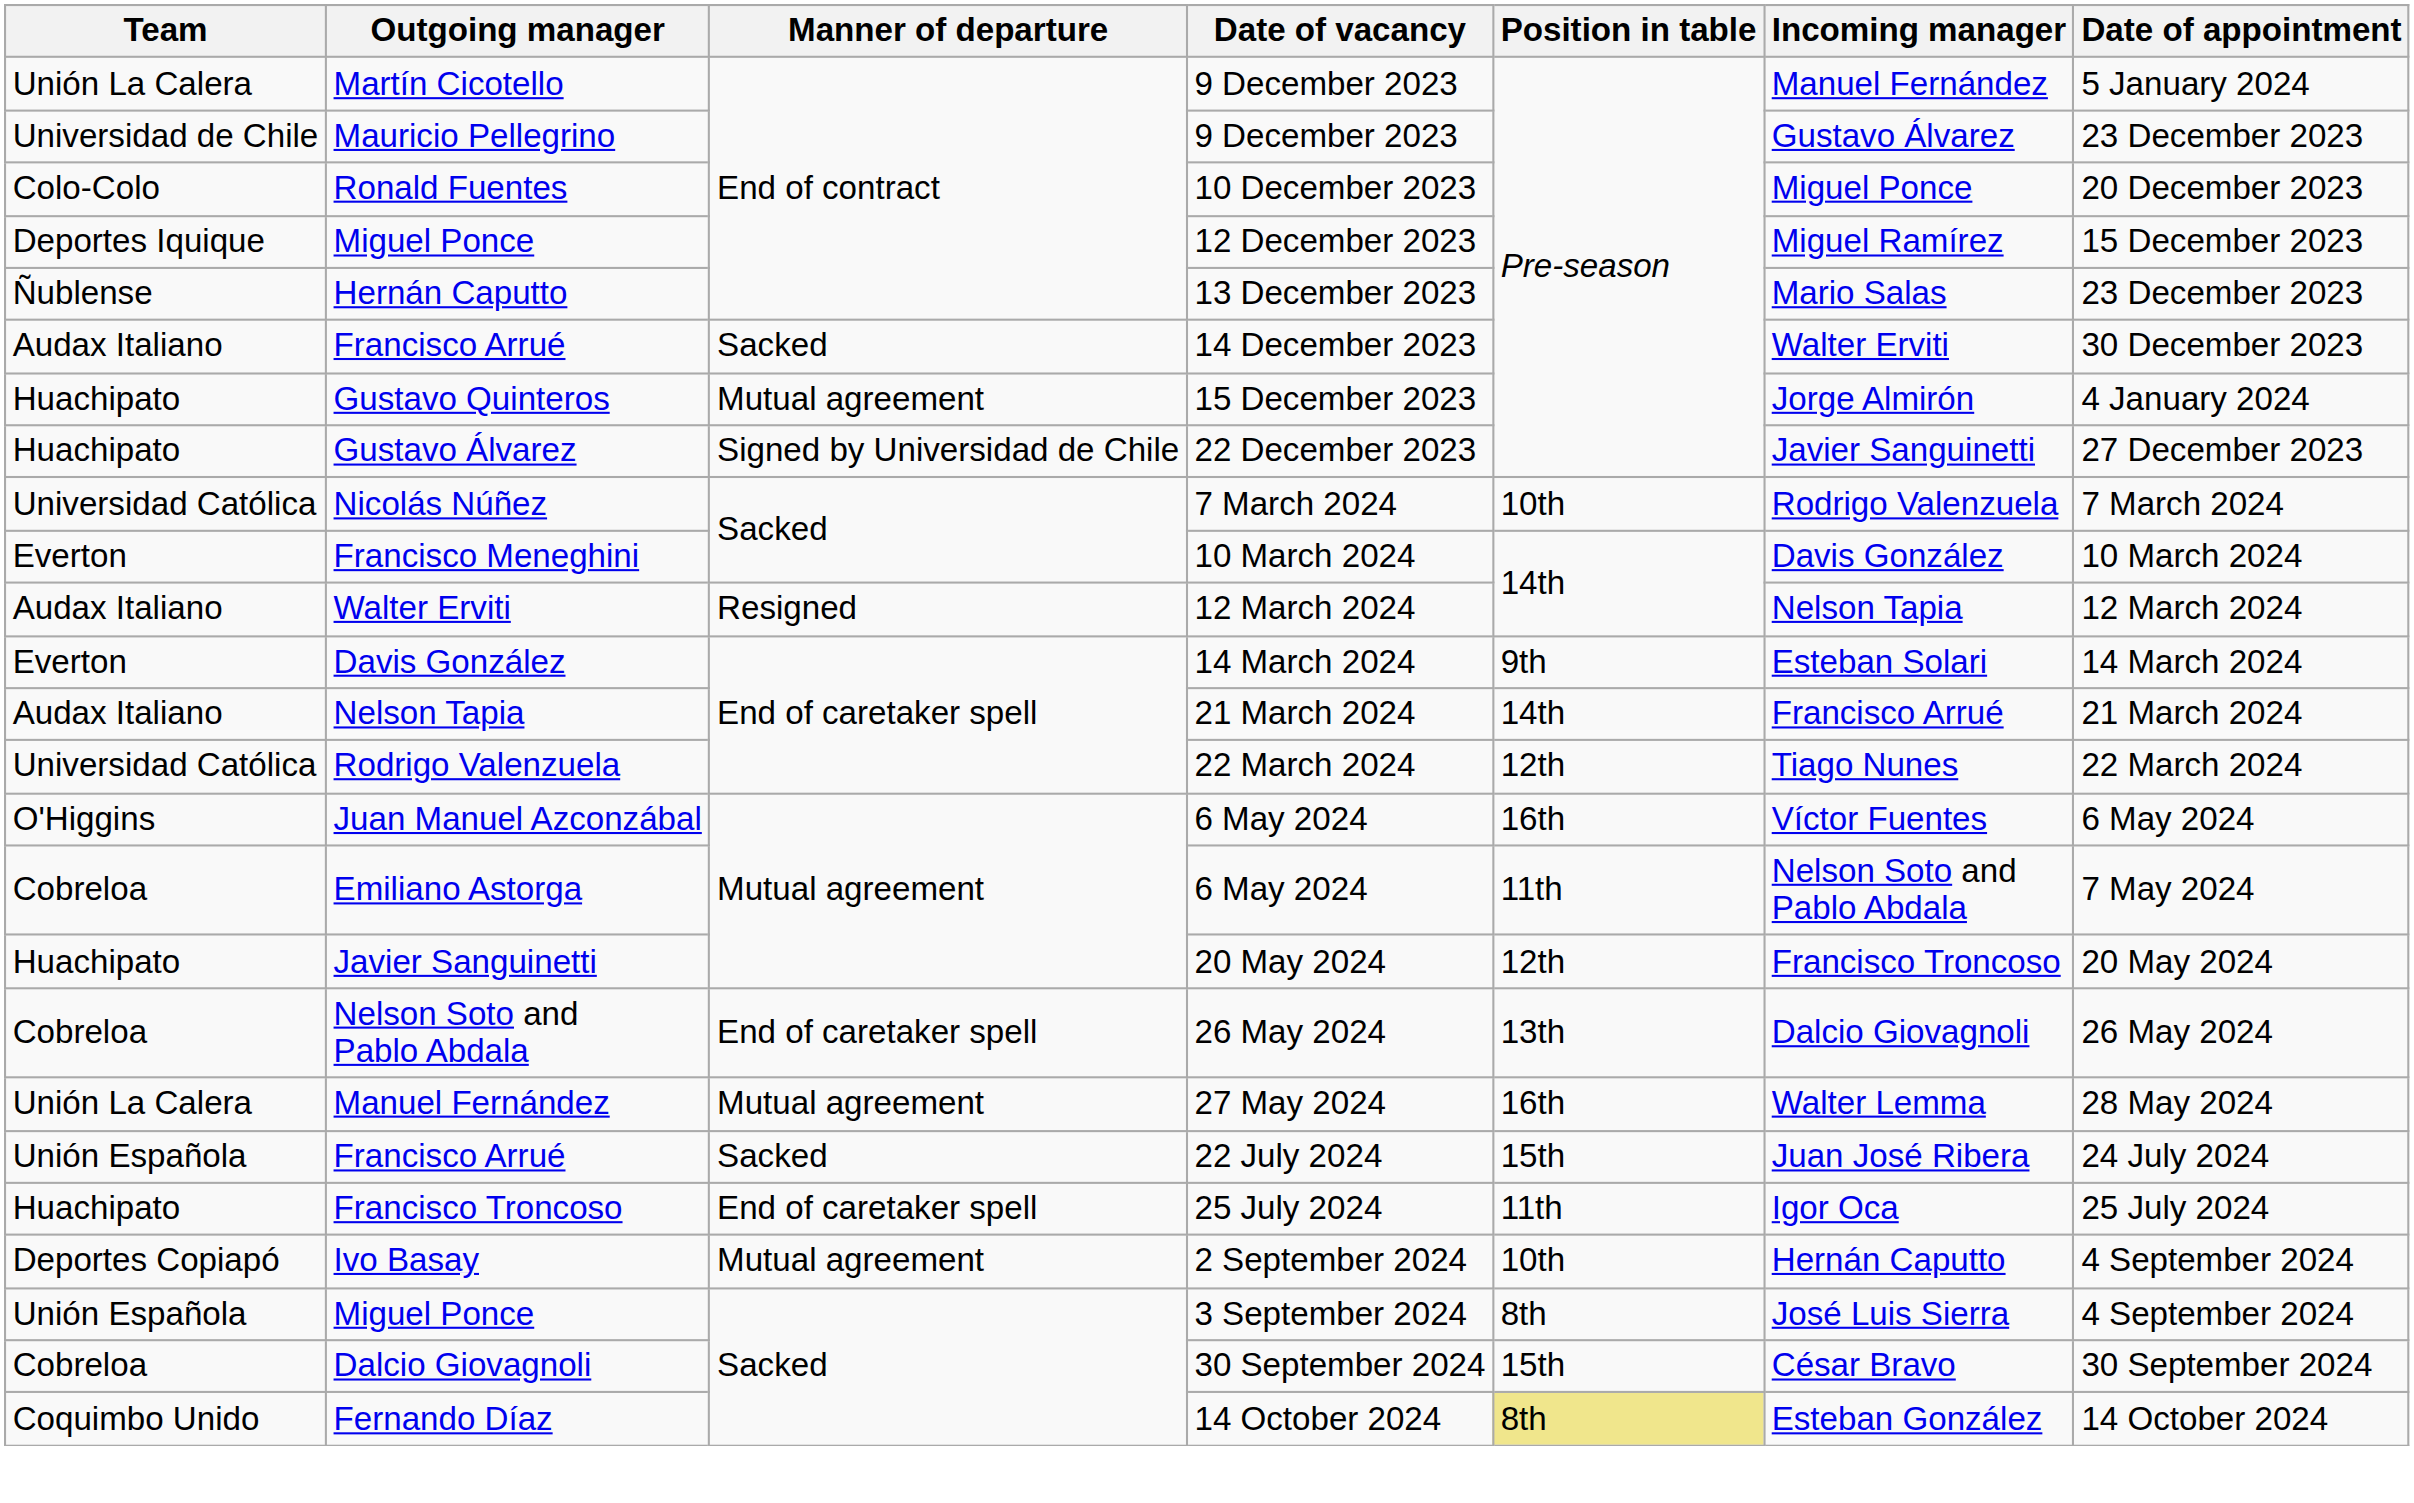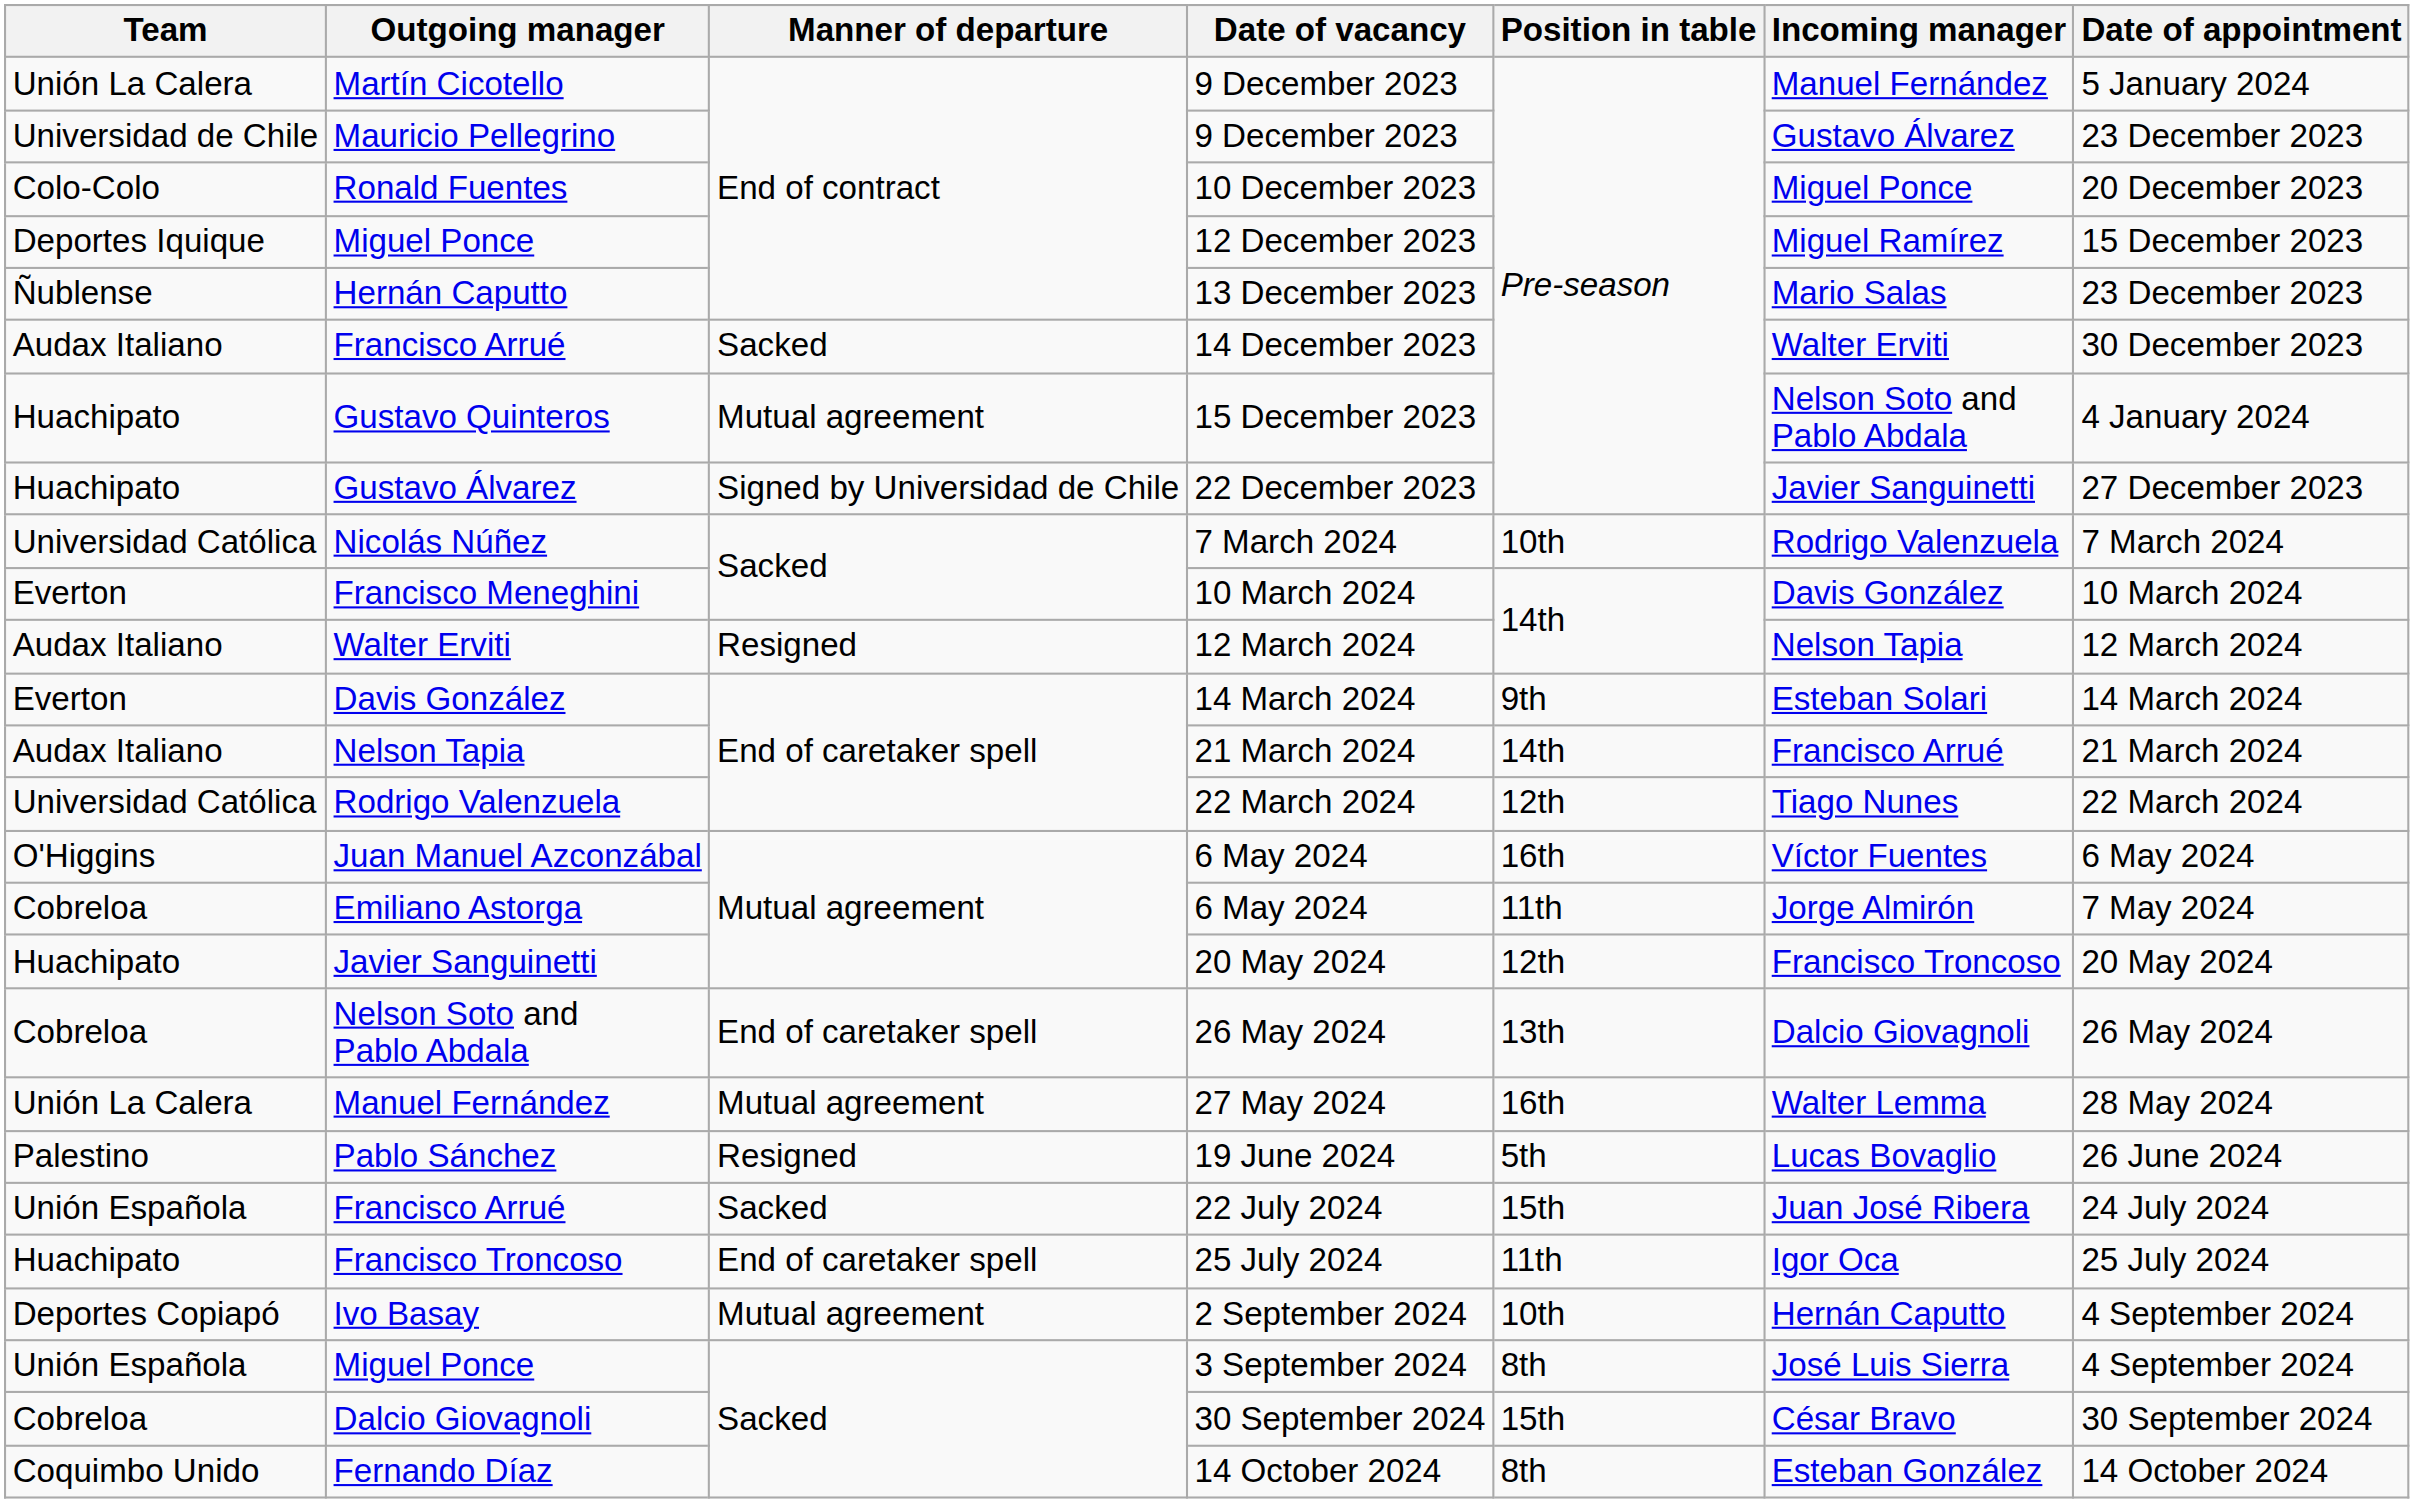Gustavo Quinteros | Incoming manager: Jorge Almirón -> Nelson Soto and Pablo Abdala
Emiliano Astorga | Incoming manager: Nelson Soto and Pablo Abdala -> Jorge Almirón
+ row: Palestino | Pablo Sánchez | Resigned | 19 June 2024 | 5th | Lucas Bovaglio | 26 June 2024
Fernando Díaz | Position in table: khaki background -> no background
